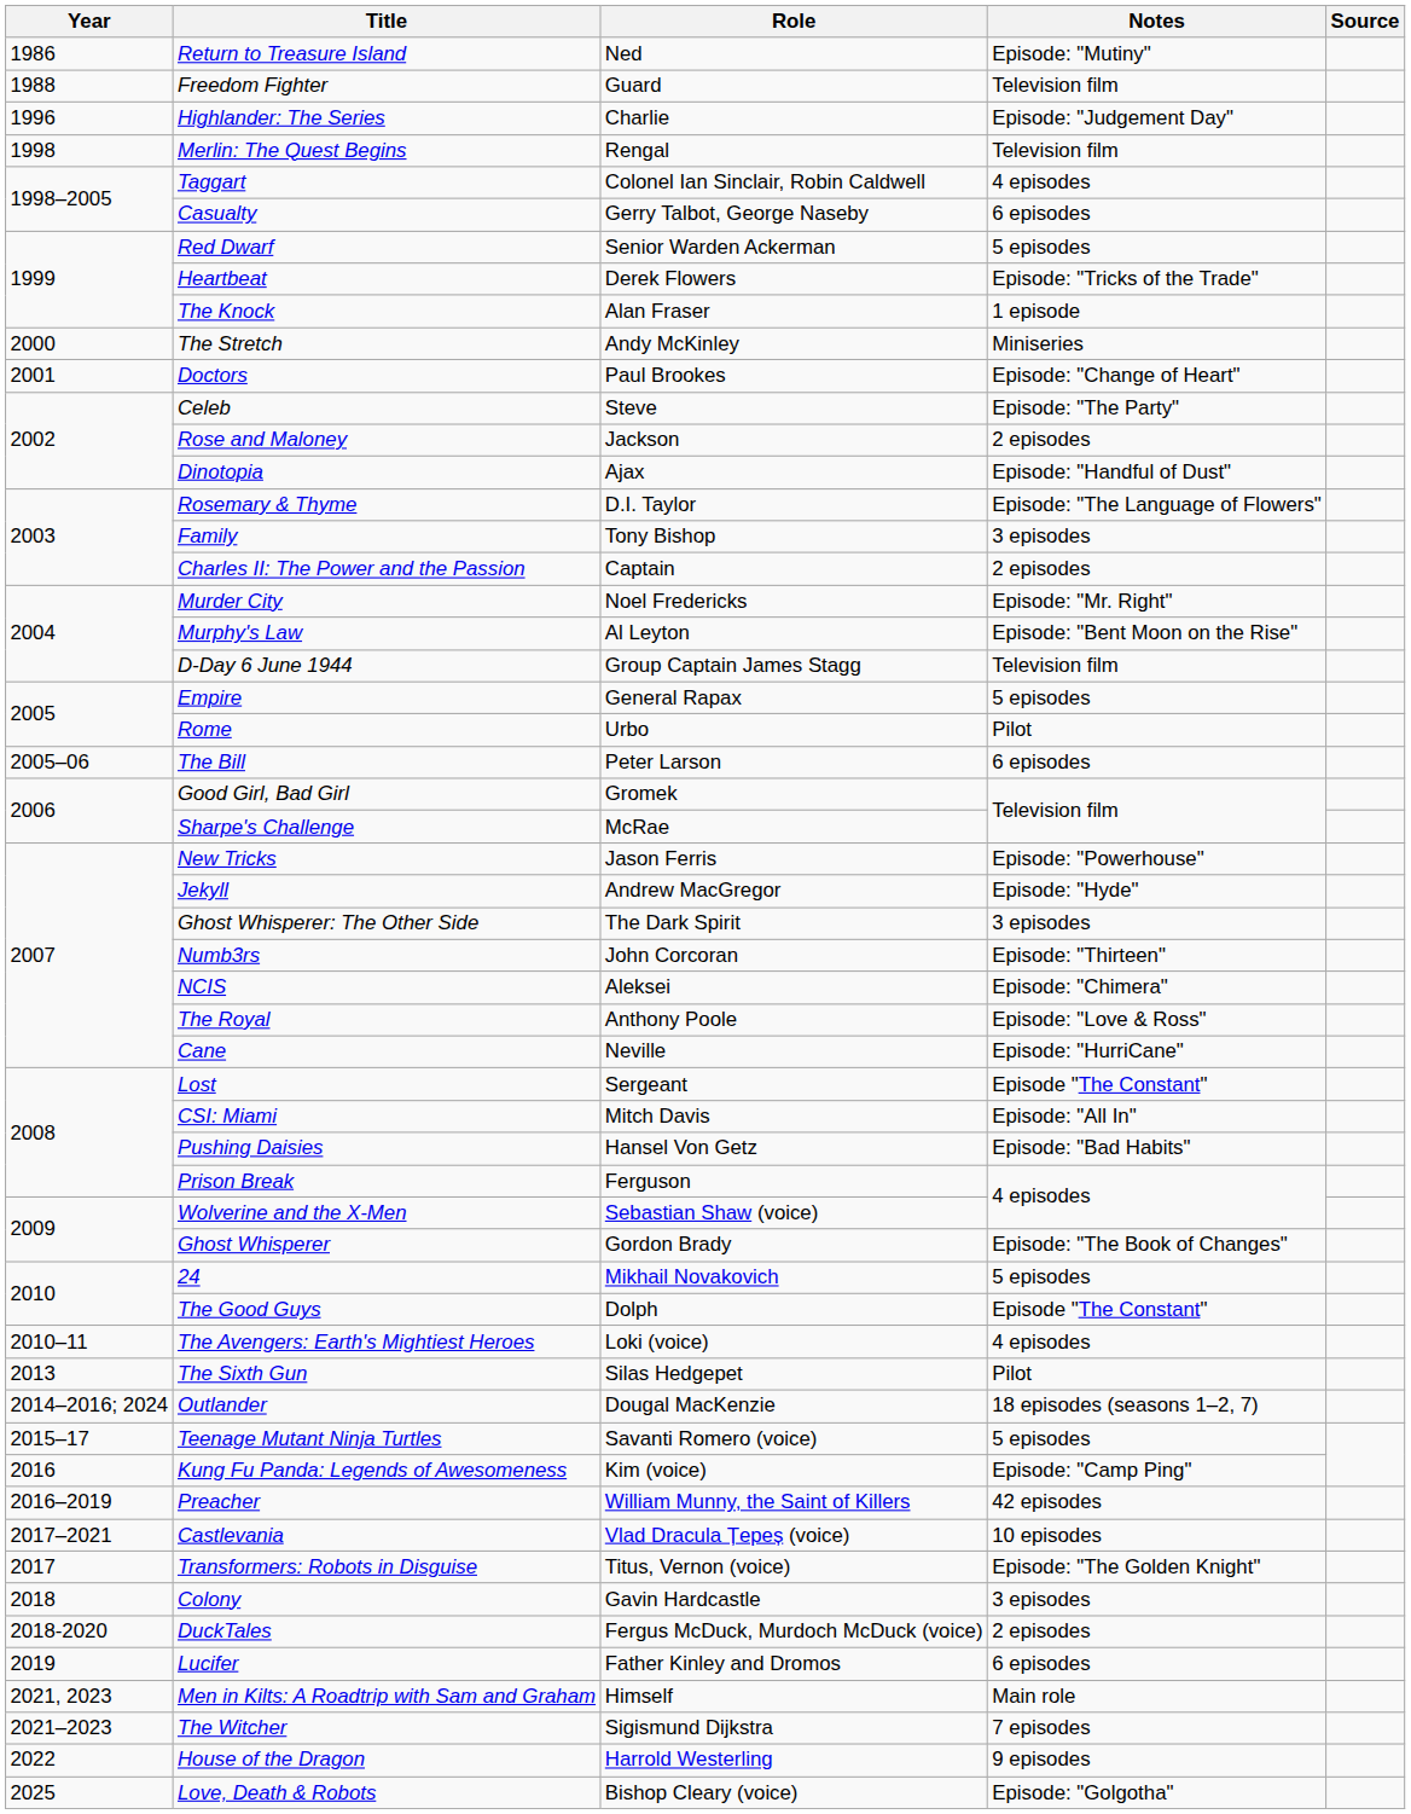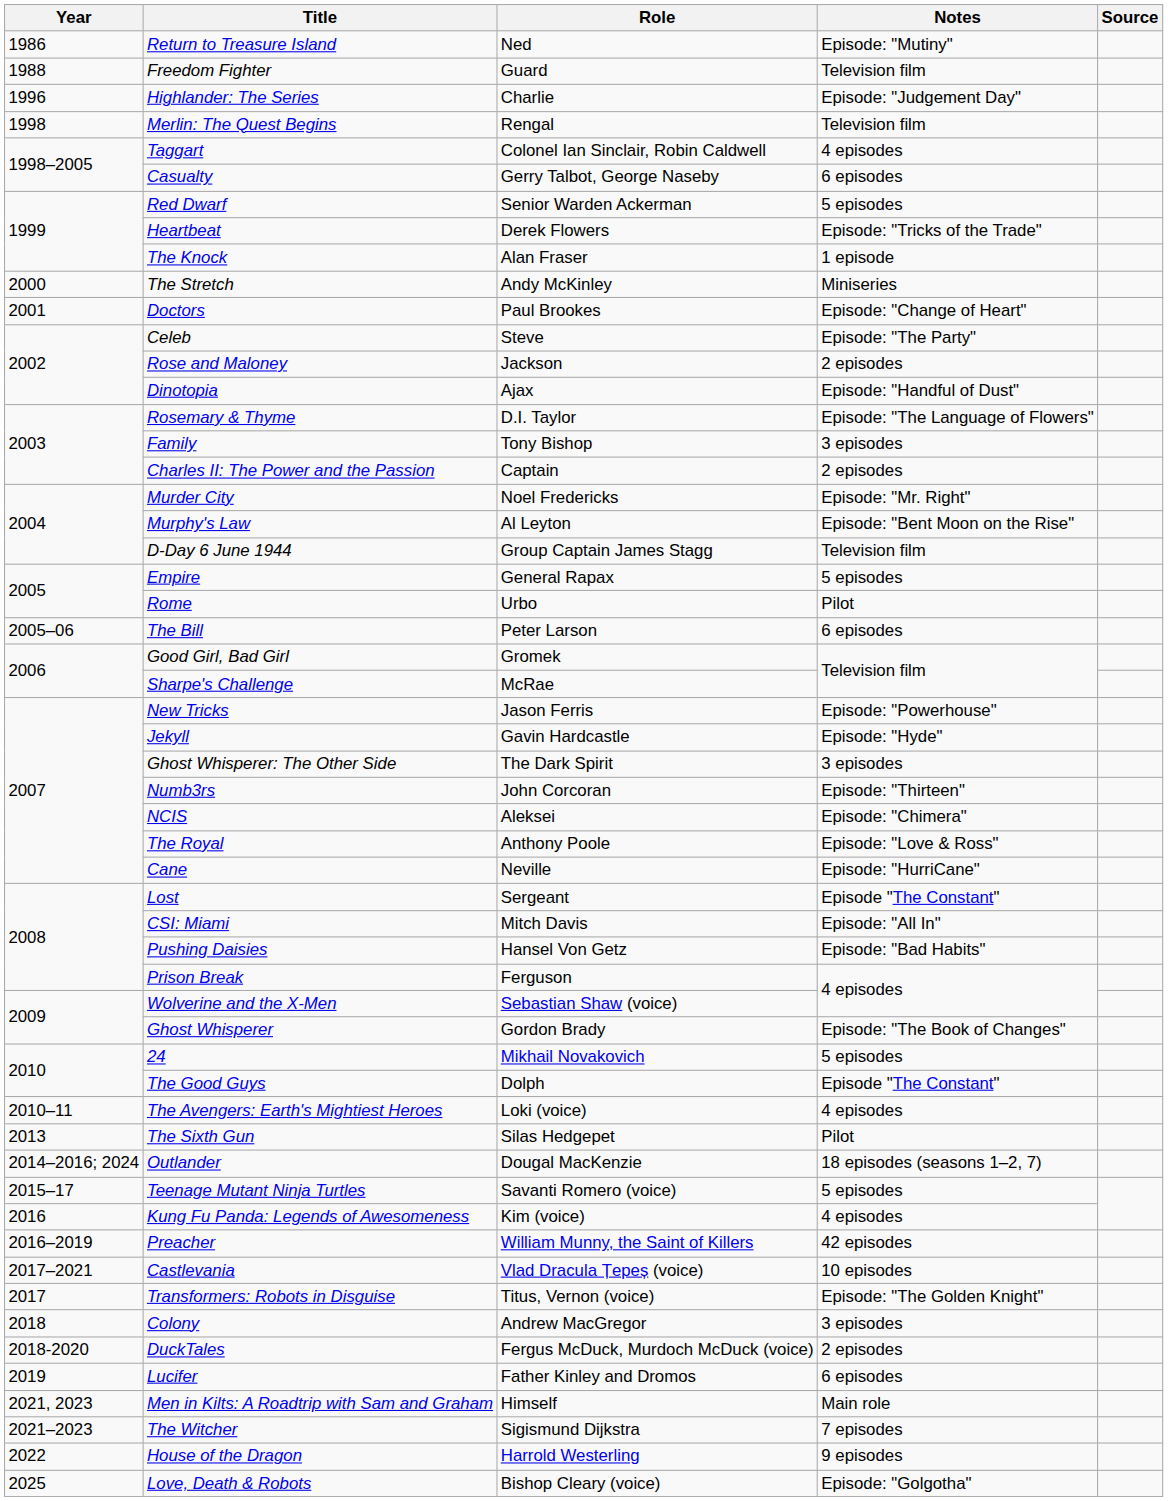Jekyll | Role: Andrew MacGregor -> Gavin Hardcastle
Kung Fu Panda: Legends of Awesomeness | Notes: Episode: "Camp Ping" -> 4 episodes
Colony | Role: Gavin Hardcastle -> Andrew MacGregor
